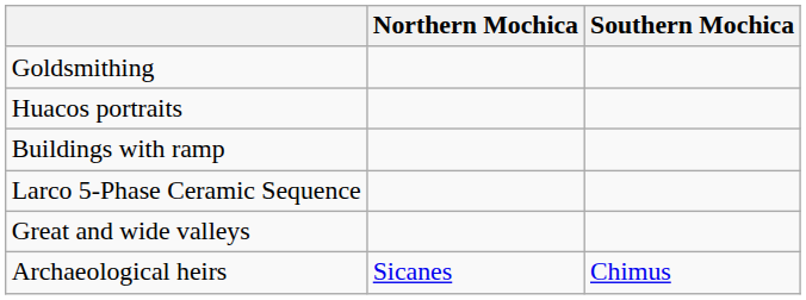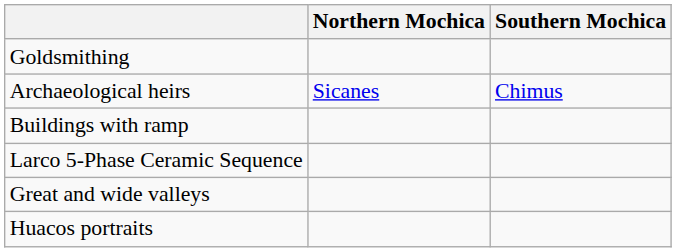rows swapped: Huacos portraits <-> Archaeological heirs
